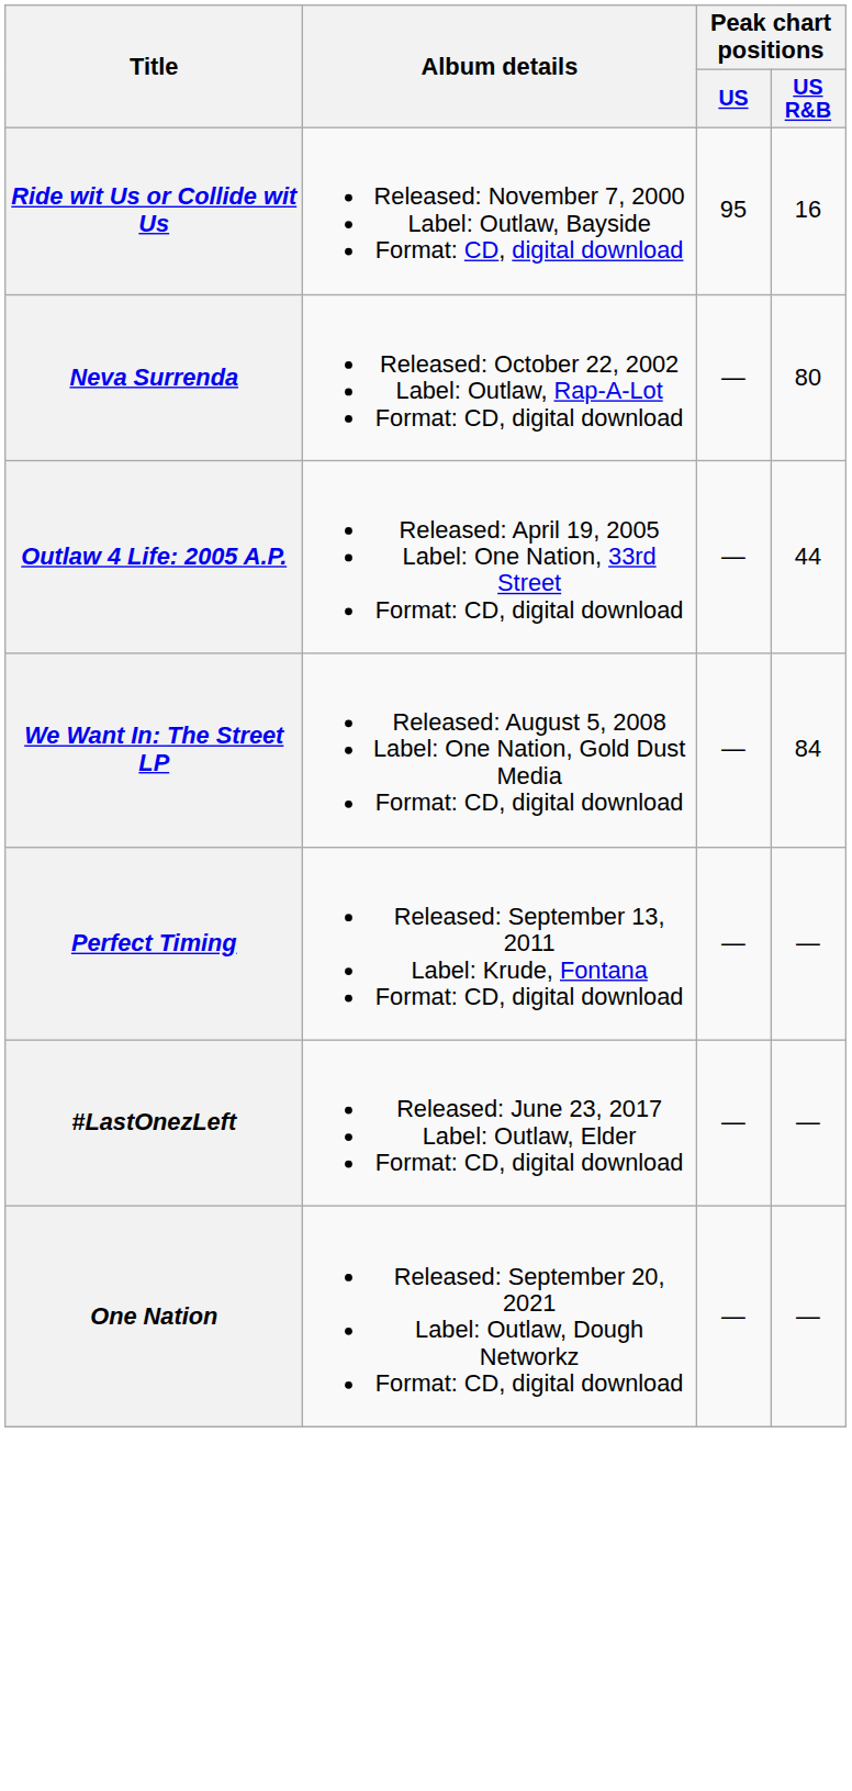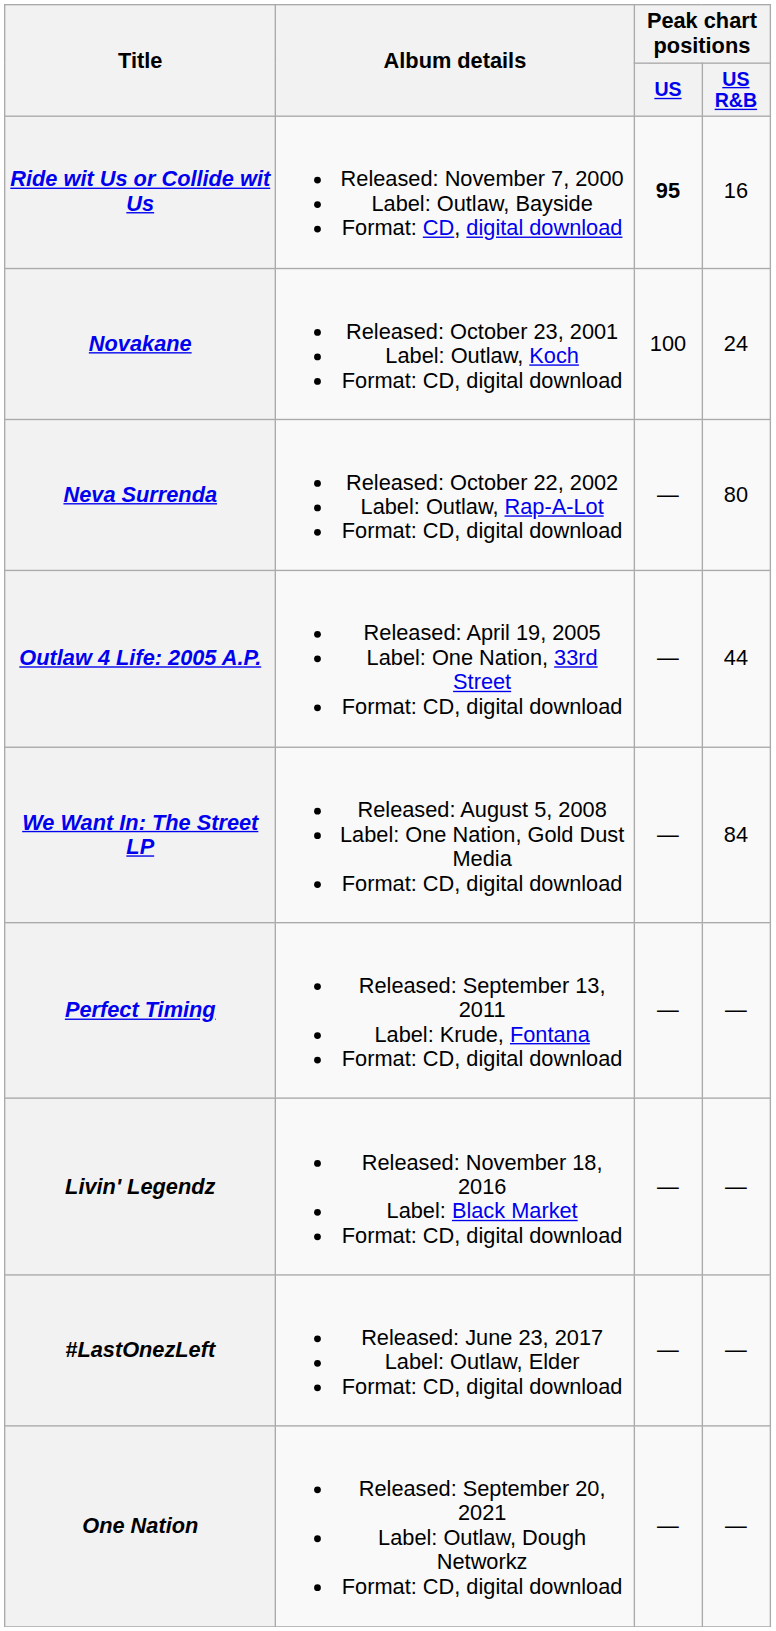Ride wit Us or Collide wit Us | Peak chart positions / US: normal -> bold
+ row: Novakane | Released: October 23, 2001 Label: Outlaw, Koch Format: CD, digital download | 100 | 24
+ row: Livin' Legendz | Released: November 18, 2016 Label: Black Market Format: CD, digital download | — | —
